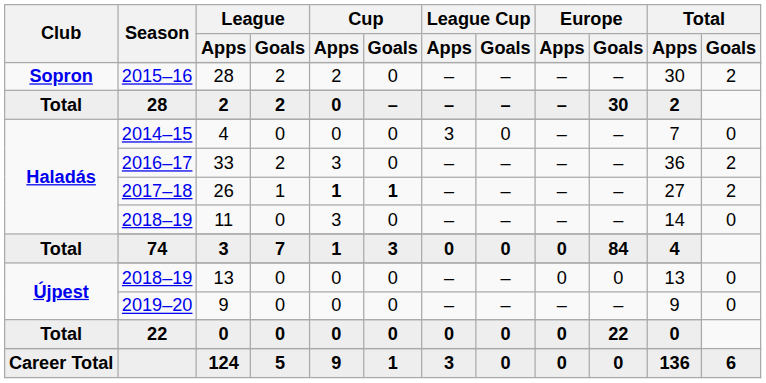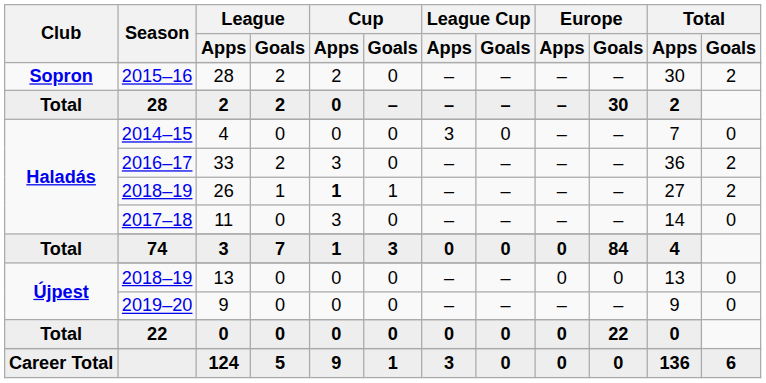26 | Season: 2017–18 -> 2018–19
26 | Cup / Goals: bold -> normal
11 | Season: 2018–19 -> 2017–18
